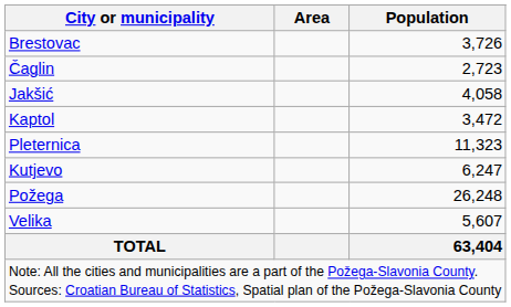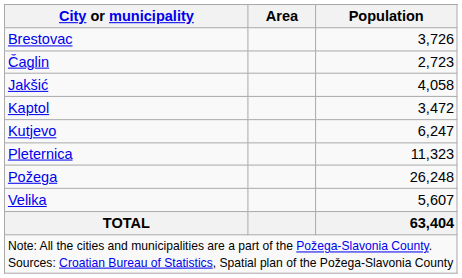rows swapped: Kutjevo <-> Pleternica
